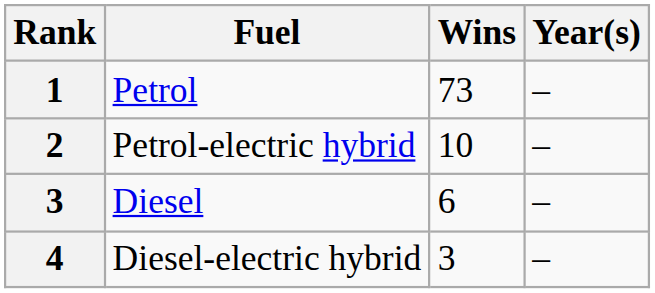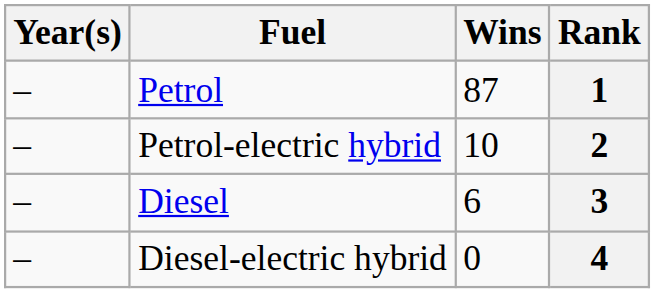columns swapped: Rank <-> Year(s)
Petrol | Wins: 73 -> 87
Diesel-electric hybrid | Wins: 3 -> 0
